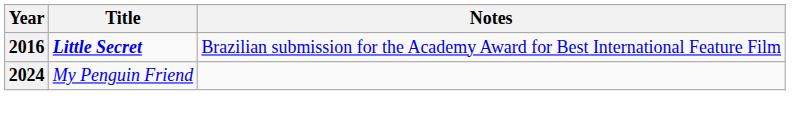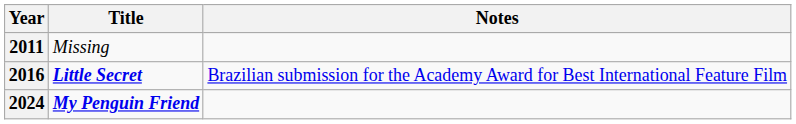+ row: 2011 | Missing
2024 | Title: normal -> bold
